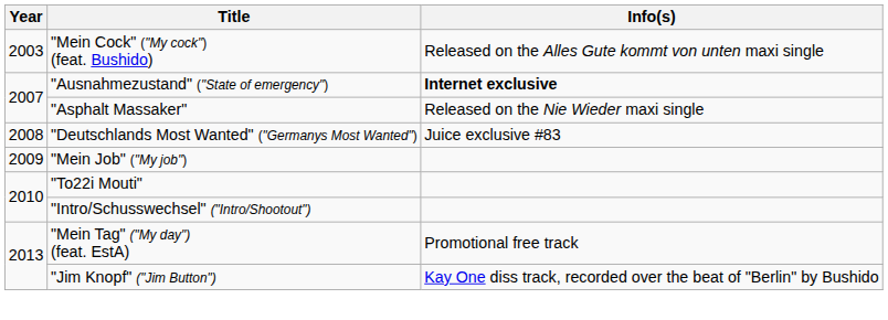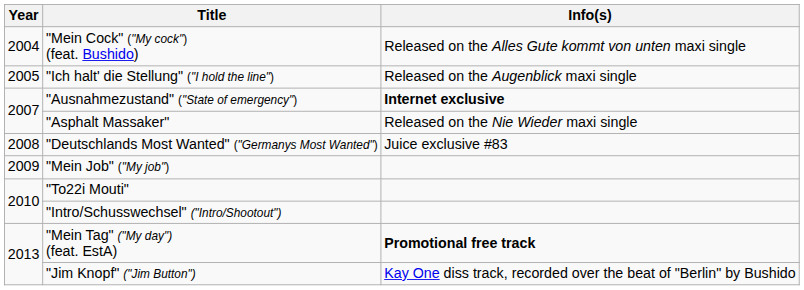"Mein Cock" ("My cock") (feat. Bushido) | Year: 2003 -> 2004
+ row: 2005 | "Ich halt' die Stellung" ("I hold the line") | Released on the Augenblick maxi single
"Mein Tag" ("My day") (feat. EstA) | Info(s): normal -> bold
